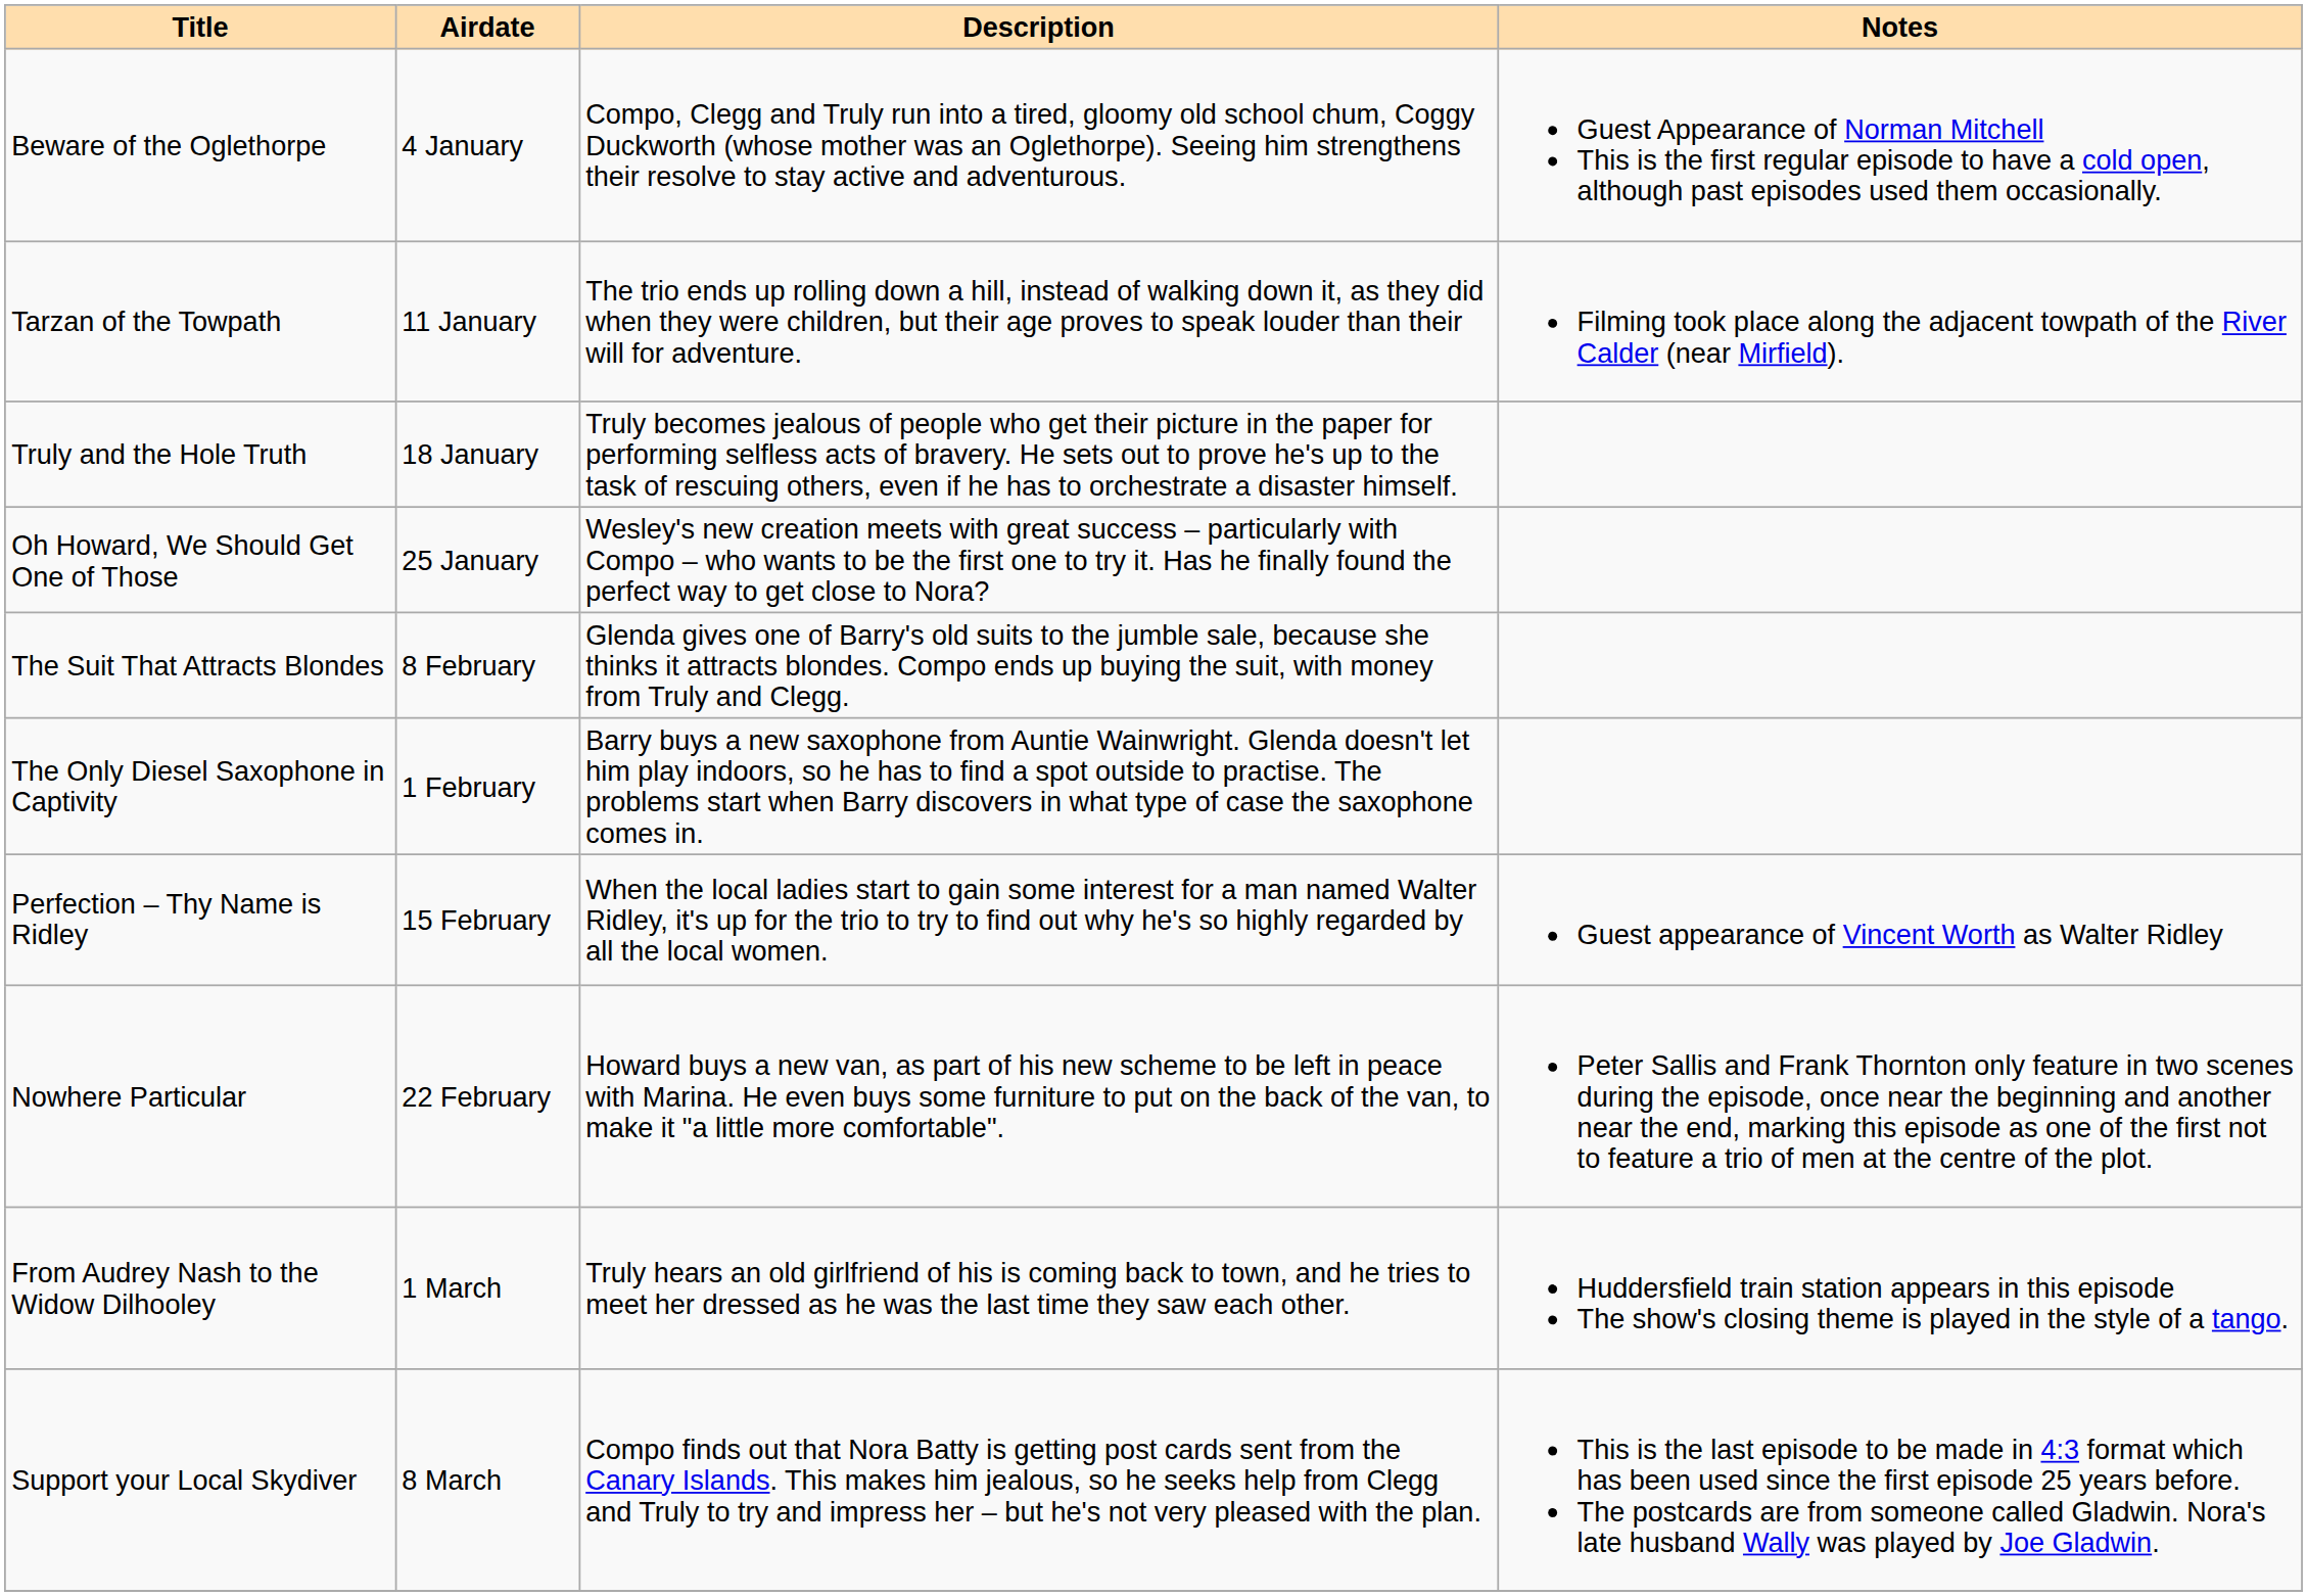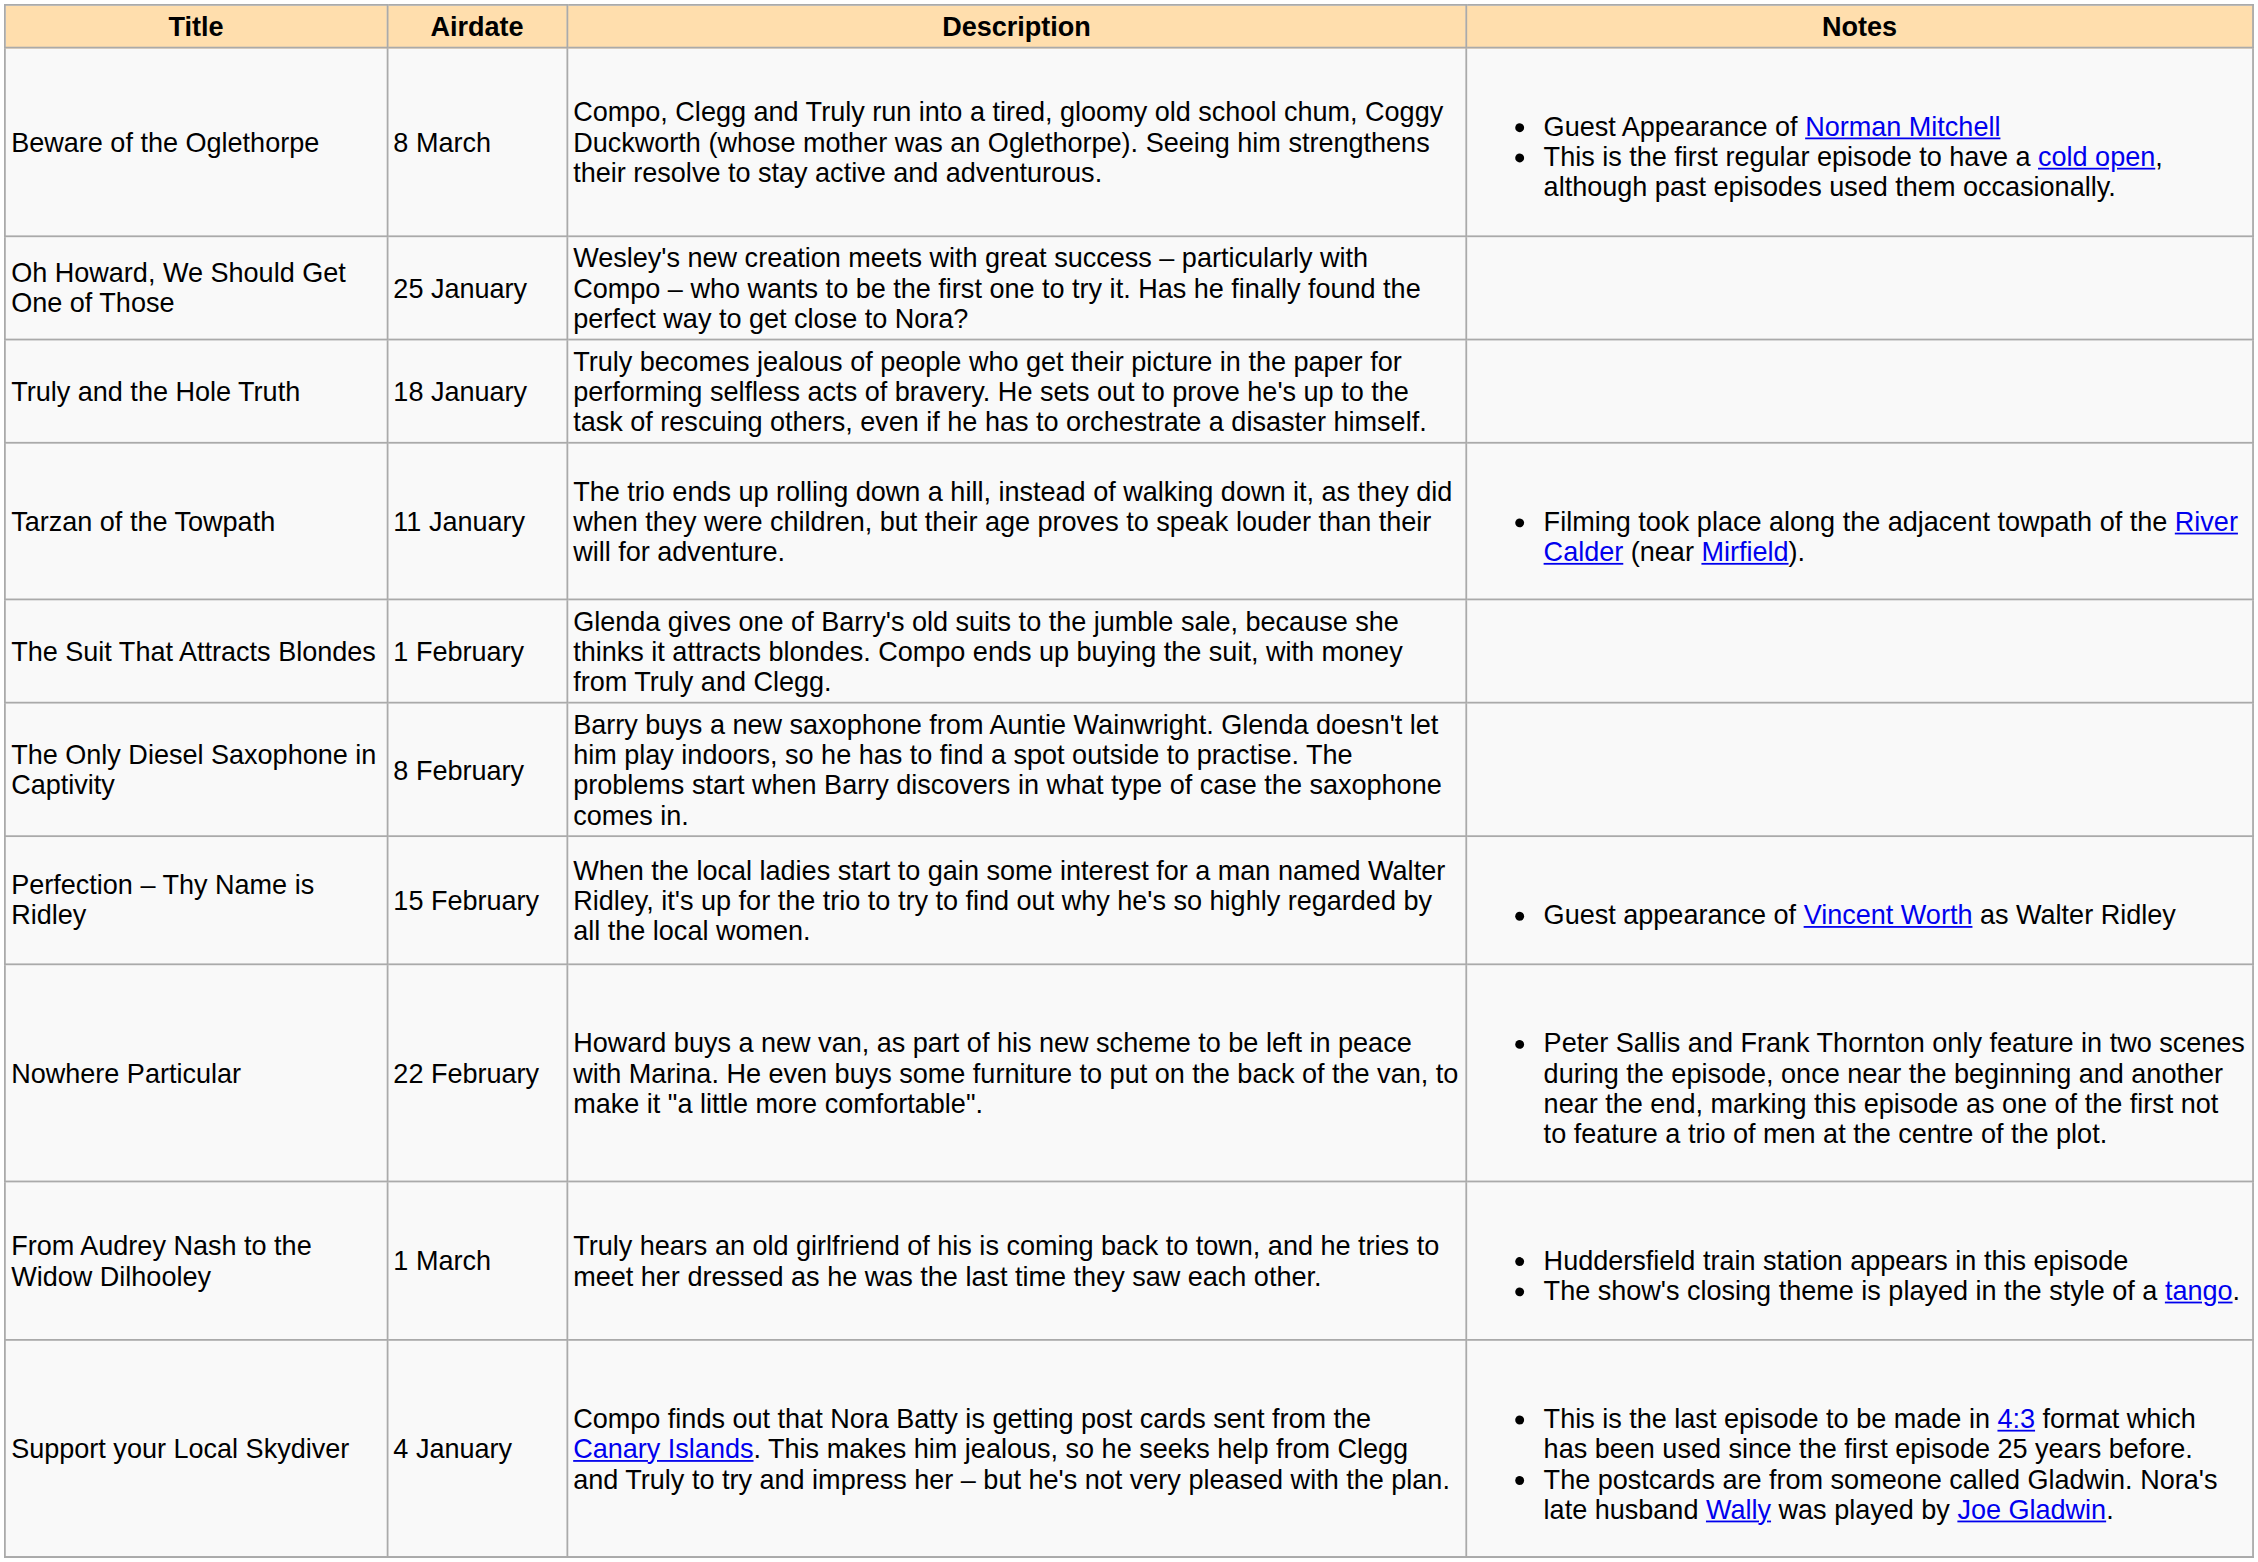Beware of the Oglethorpe | Airdate: 4 January -> 8 March
rows swapped: Tarzan of the Towpath <-> Oh Howard, We Should Get One of Those
The Suit That Attracts Blondes | Airdate: 8 February -> 1 February
The Only Diesel Saxophone in Captivity | Airdate: 1 February -> 8 February
Support your Local Skydiver | Airdate: 8 March -> 4 January
